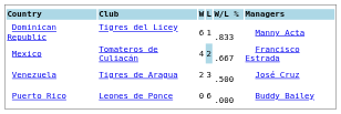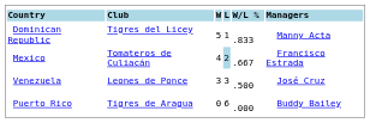Dominican Republic | column 3: 6 -> 5
Venezuela | column 2: Tigres de Aragua -> Leones de Ponce
Venezuela | column 3: 2 -> 3
Puerto Rico | column 2: Leones de Ponce -> Tigres de Aragua
